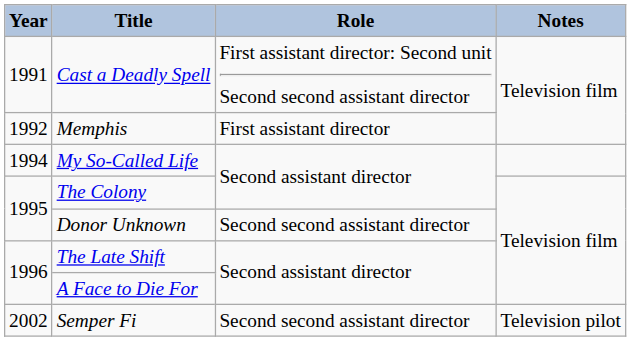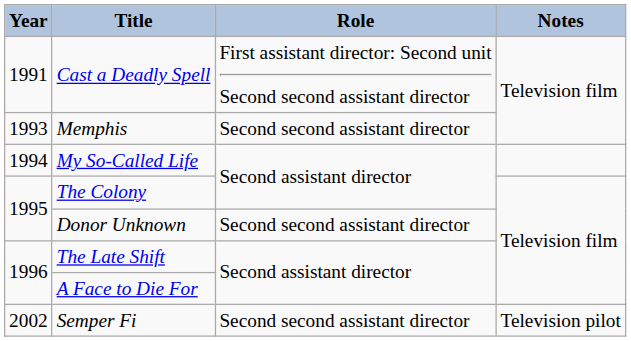Memphis | Year: 1992 -> 1993
Memphis | Role: First assistant director -> Second second assistant director
